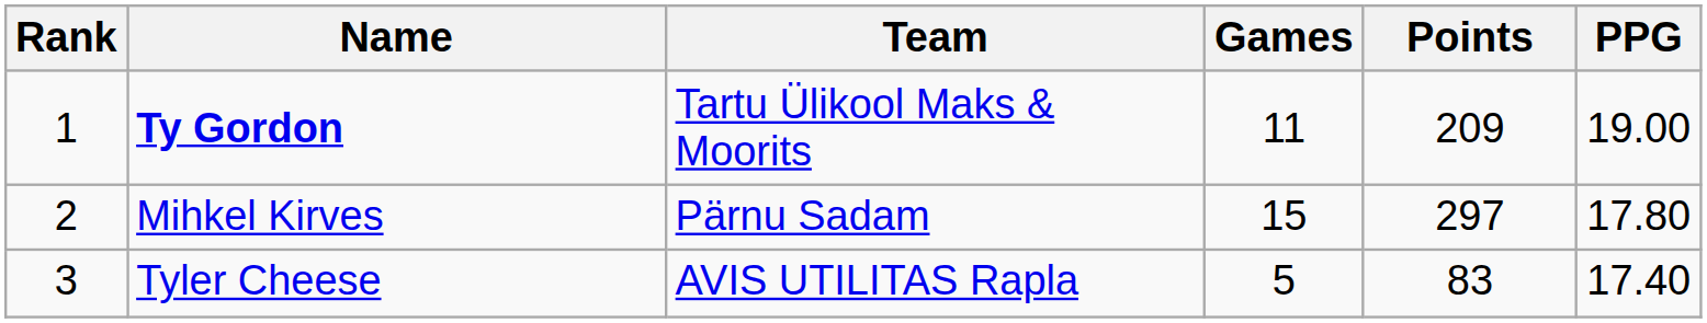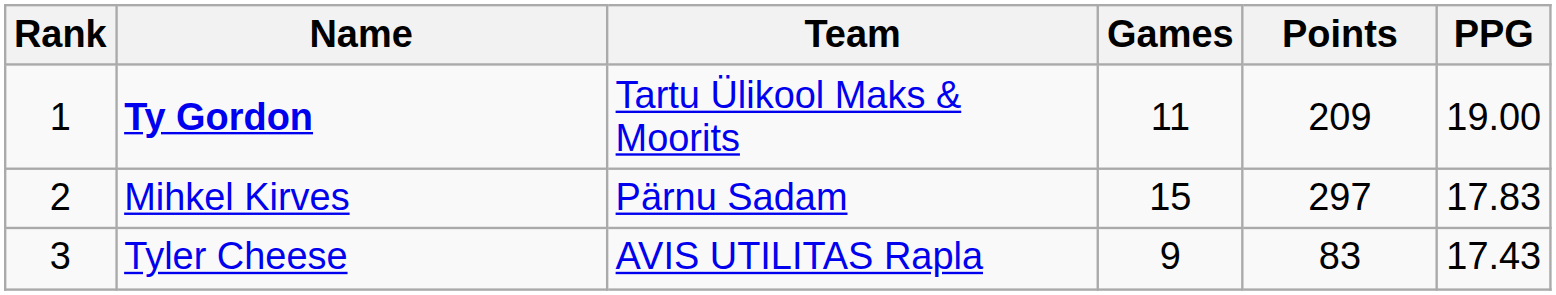Mihkel Kirves | PPG: 17.80 -> 17.83
Tyler Cheese | Games: 5 -> 9
Tyler Cheese | PPG: 17.40 -> 17.43
